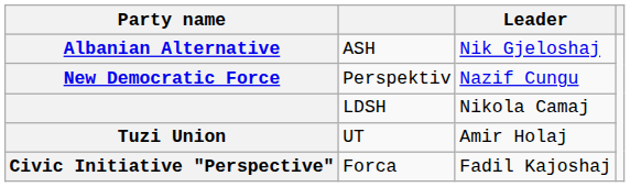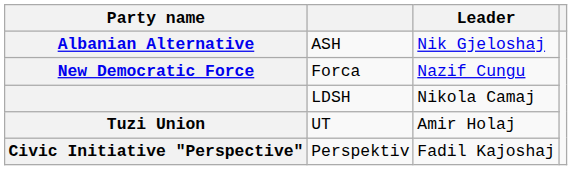New Democratic Force | column 2: Perspektiv -> Forca
Civic Initiative "Perspective" | column 2: Forca -> Perspektiv
